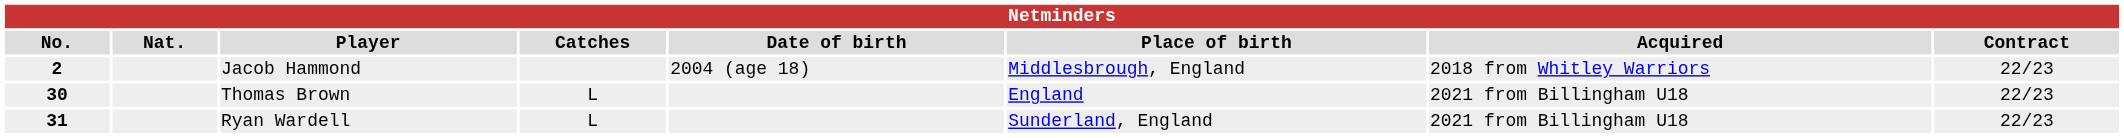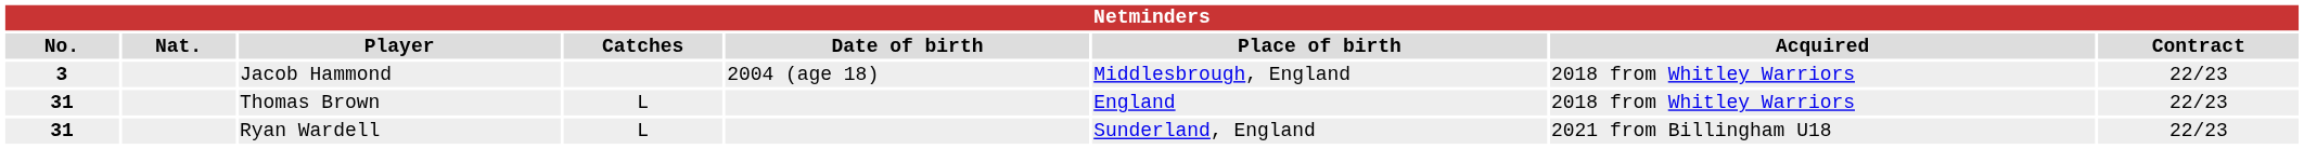Jacob Hammond | No.: 2 -> 3
Thomas Brown | No.: 30 -> 31
Thomas Brown | Acquired: 2021 from Billingham U18 -> 2018 from Whitley Warriors
